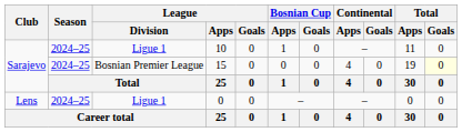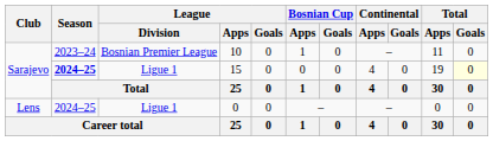10 | Season: 2024–25 -> 2023–24
10 | League / Division: Ligue 1 -> Bosnian Premier League
15 | Season: normal -> bold
15 | League / Division: Bosnian Premier League -> Ligue 1
